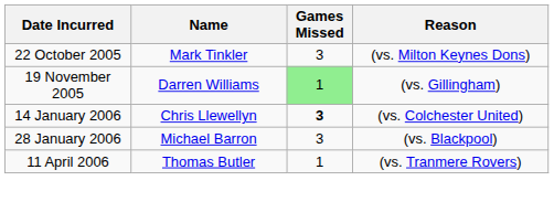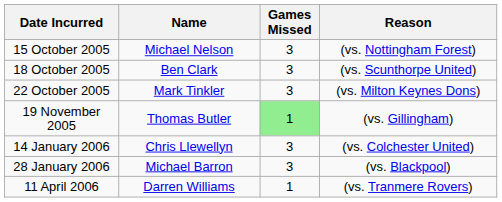+ row: 15 October 2005 | Michael Nelson | 3 | (vs. Nottingham Forest)
+ row: 18 October 2005 | Ben Clark | 3 | (vs. Scunthorpe United)
19 November 2005 | Name: Darren Williams -> Thomas Butler
14 January 2006 | Games Missed: bold -> normal
11 April 2006 | Name: Thomas Butler -> Darren Williams
